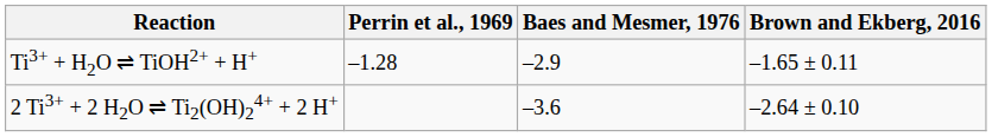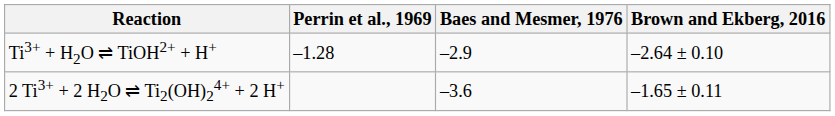Ti3+ + H2O ⇌ TiOH2+ + H+ | Brown and Ekberg, 2016: –1.65 ± 0.11 -> –2.64 ± 0.10
2 Ti3+ + 2 H2O ⇌ Ti2(OH)24+ + 2 H+ | Brown and Ekberg, 2016: –2.64 ± 0.10 -> –1.65 ± 0.11
